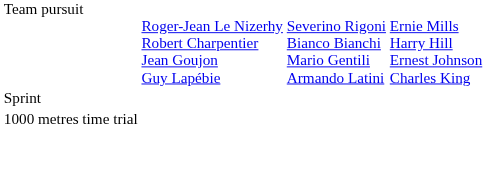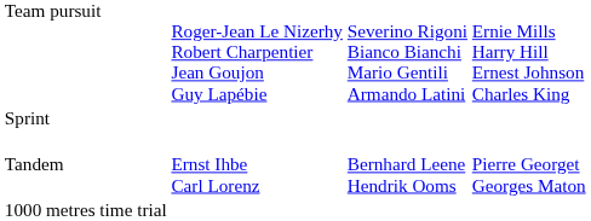+ row: Tandem | Ernst Ihbe Carl Lorenz | Bernhard Leene Hendrik Ooms | Pierre Georget Georges Maton
